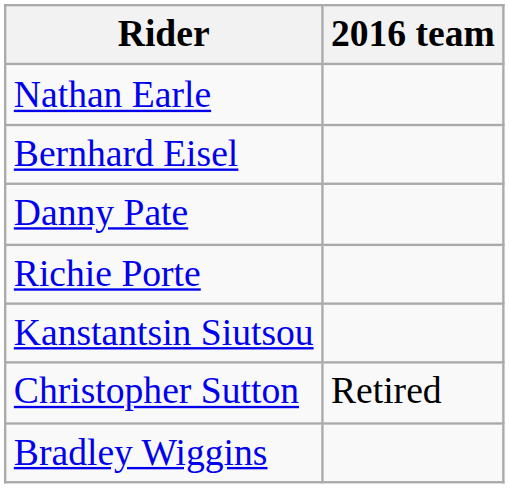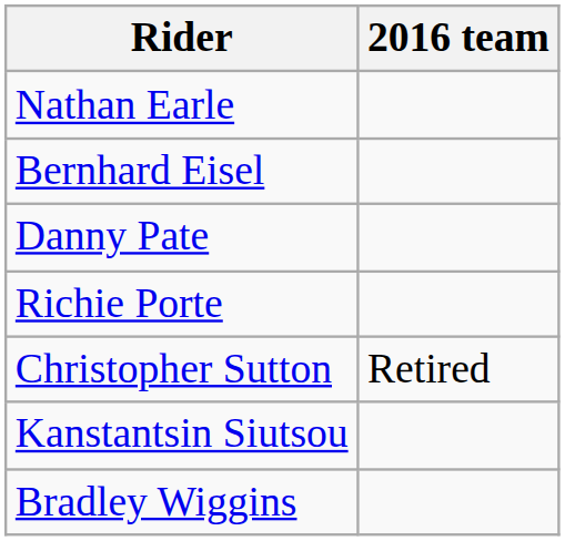rows swapped: Kanstantsin Siutsou <-> Christopher Sutton
